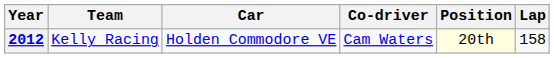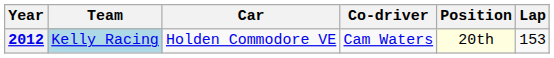2012 | Team: no background -> lightblue background
2012 | Lap: 158 -> 153
